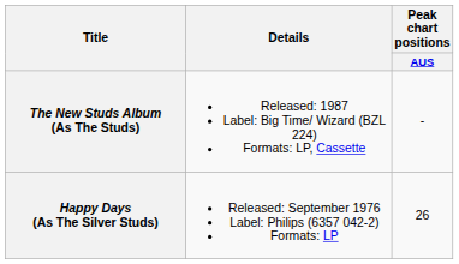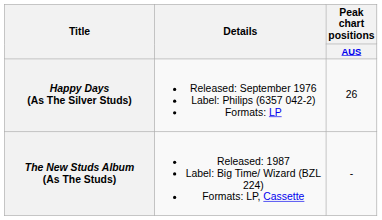rows swapped: Happy Days (As The Silver Studs) <-> The New Studs Album (As The Studs)
